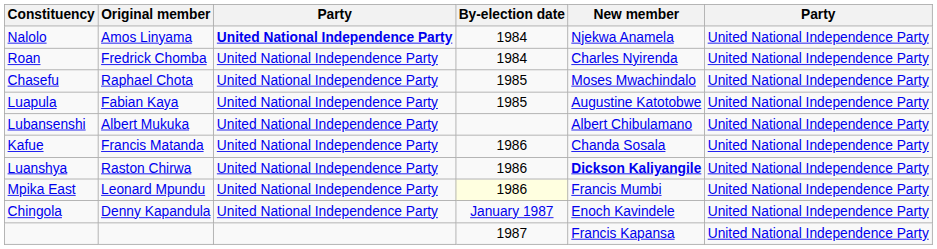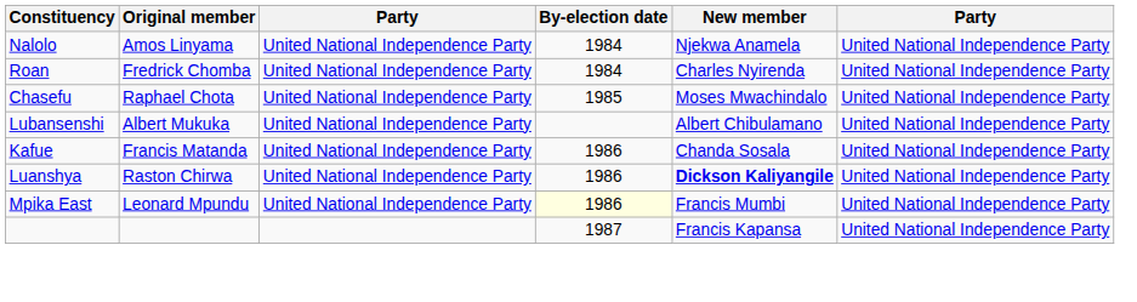Nalolo | column 3: bold -> normal
- row: Luapula | Fabian Kaya | United National Independence Party | 1985 | Augustine Katotobwe | United National Independence Party
- row: Chingola | Denny Kapandula | United National Independence Party | January 1987 | Enoch Kavindele | United National Independence Party
